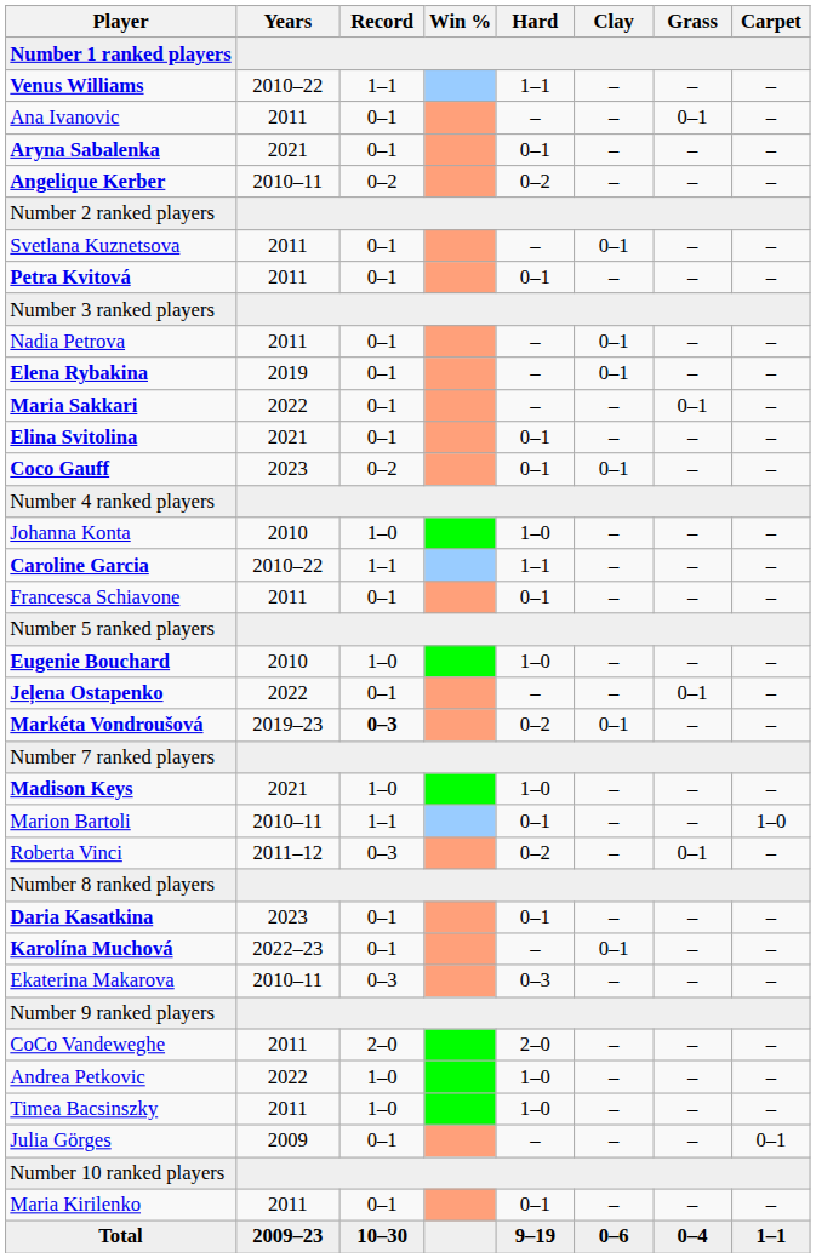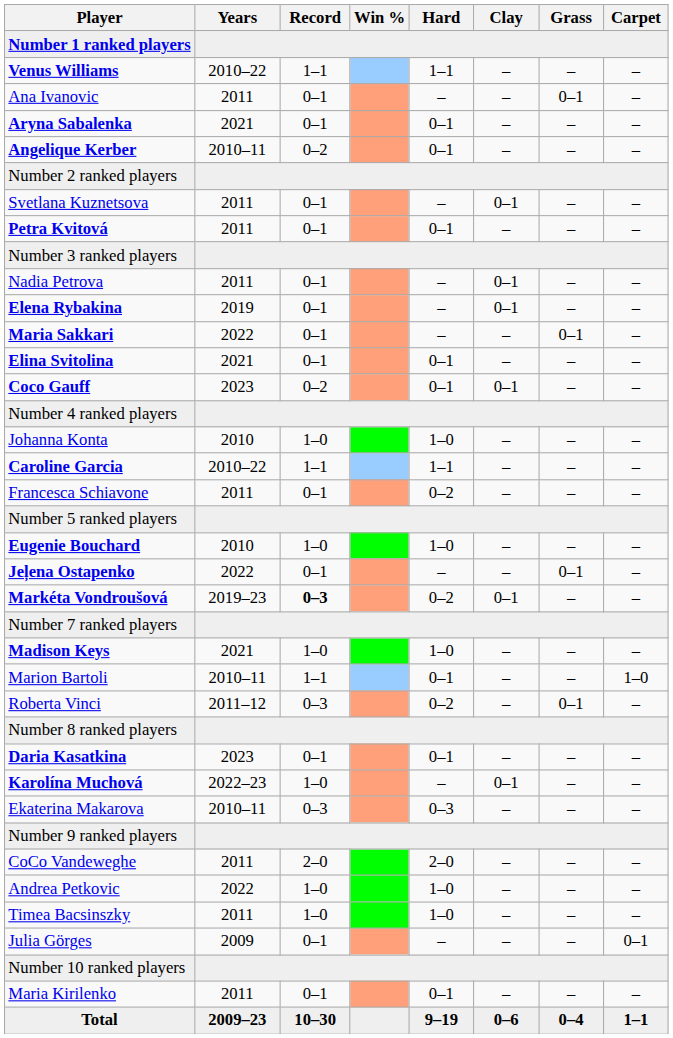Angelique Kerber | Hard: 0–2 -> 0–1
Francesca Schiavone | Hard: 0–1 -> 0–2
Karolína Muchová | Record: 0–1 -> 1–0
